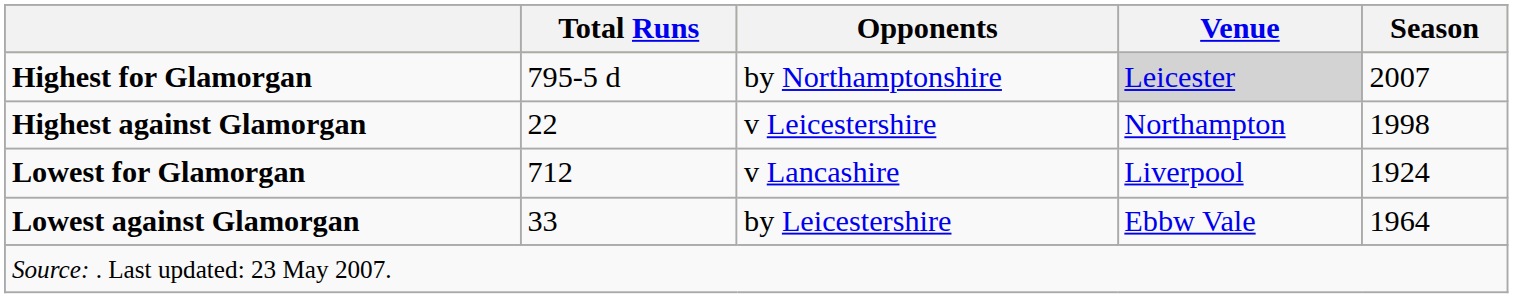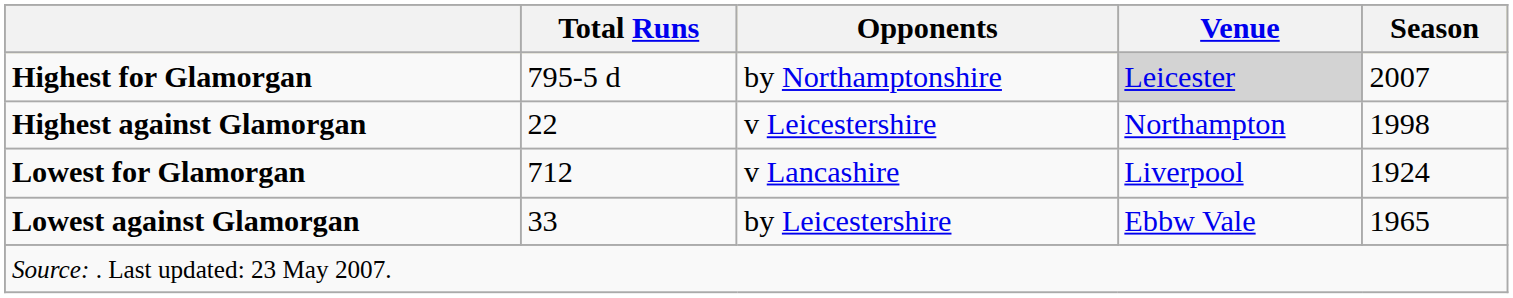Lowest against Glamorgan | Season: 1964 -> 1965
